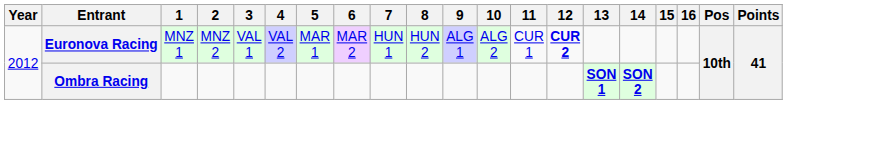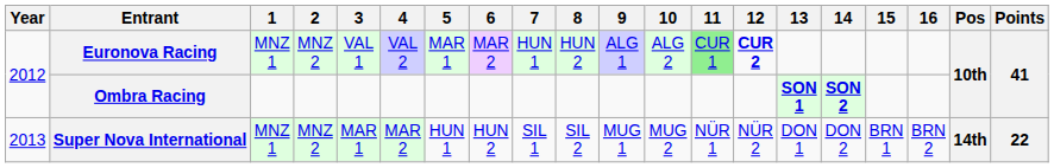Euronova Racing | 11: no background -> lightgreen background
+ row: 2013 | Super Nova International | MNZ 1 | MNZ 2 | MAR 1 | MAR 2 | HUN 1 | HUN 2 | SIL 1 | SIL 2 | MUG 1 | MUG 2 | NÜR 1 | NÜR 2 | DON 1 | DON 2 | BRN 1 | BRN 2 | 14th | 22
